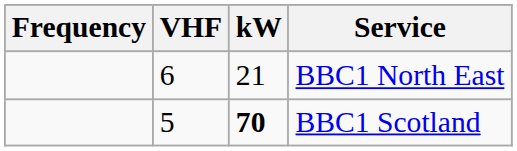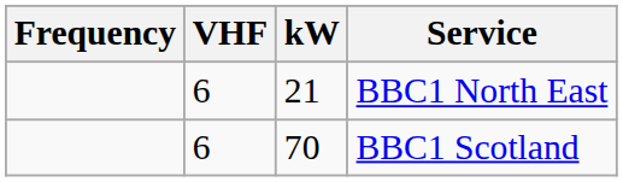BBC1 Scotland | VHF: 5 -> 6
BBC1 Scotland | kW: bold -> normal
